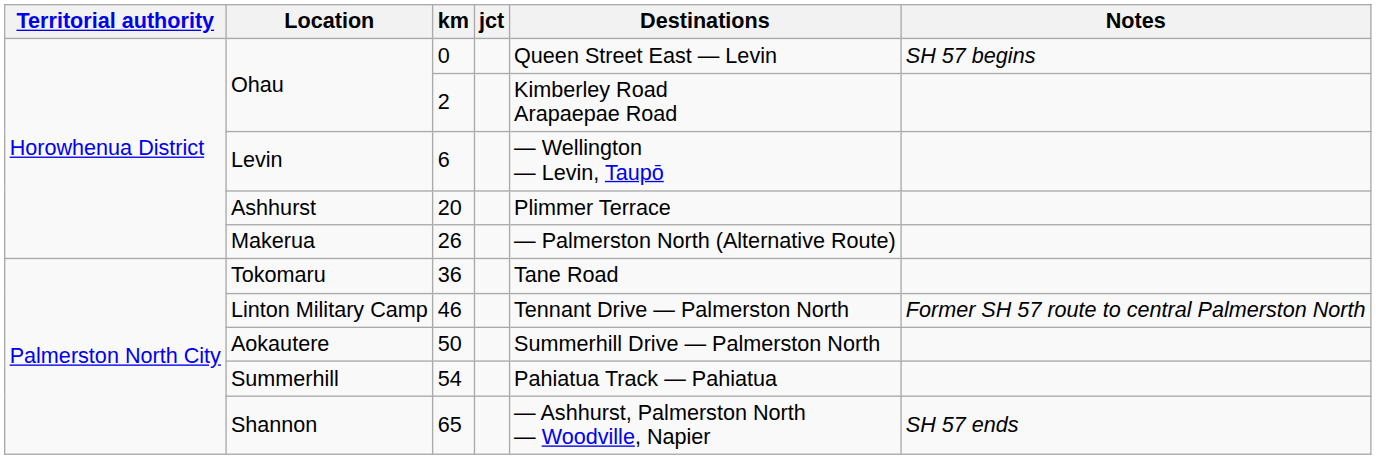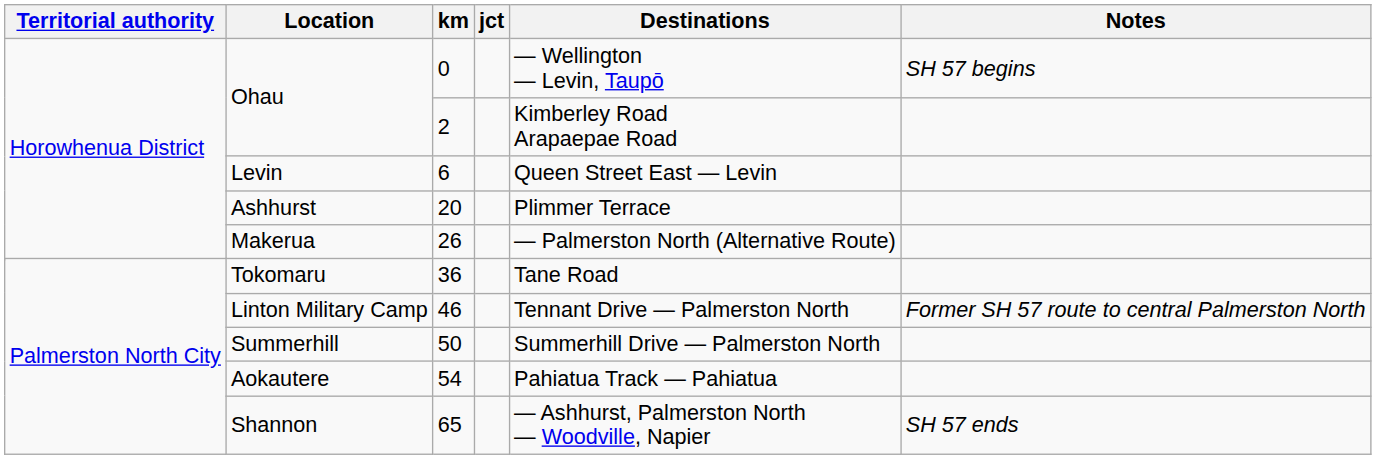0 | Destinations: Queen Street East — Levin -> — Wellington — Levin, Taupō
6 | Destinations: — Wellington — Levin, Taupō -> Queen Street East — Levin
50 | Location: Aokautere -> Summerhill
54 | Location: Summerhill -> Aokautere
